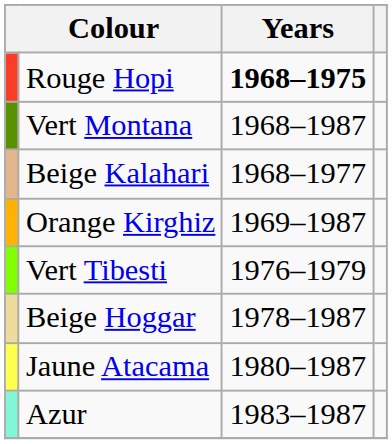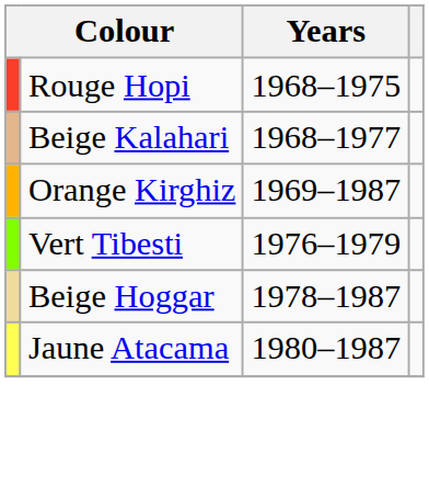Rouge Hopi | Years: bold -> normal
- row: Vert Montana | 1968–1987
- row: Azur | 1983–1987
